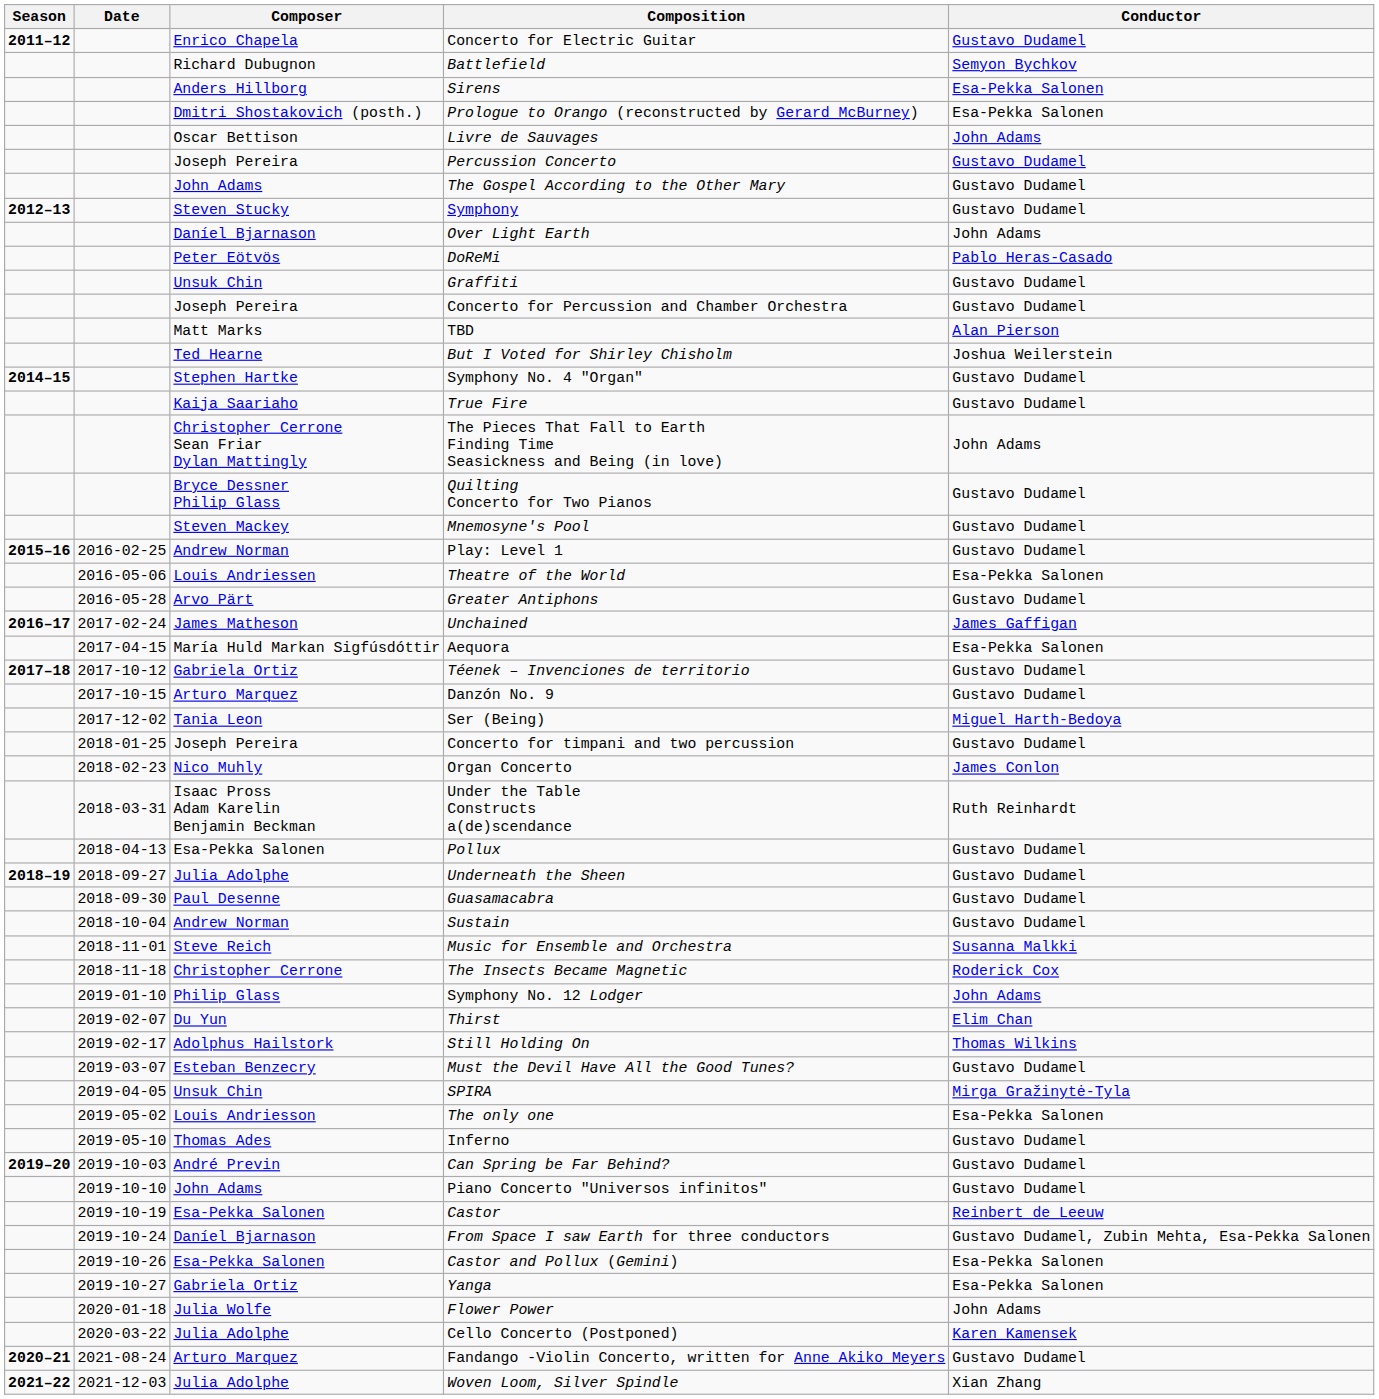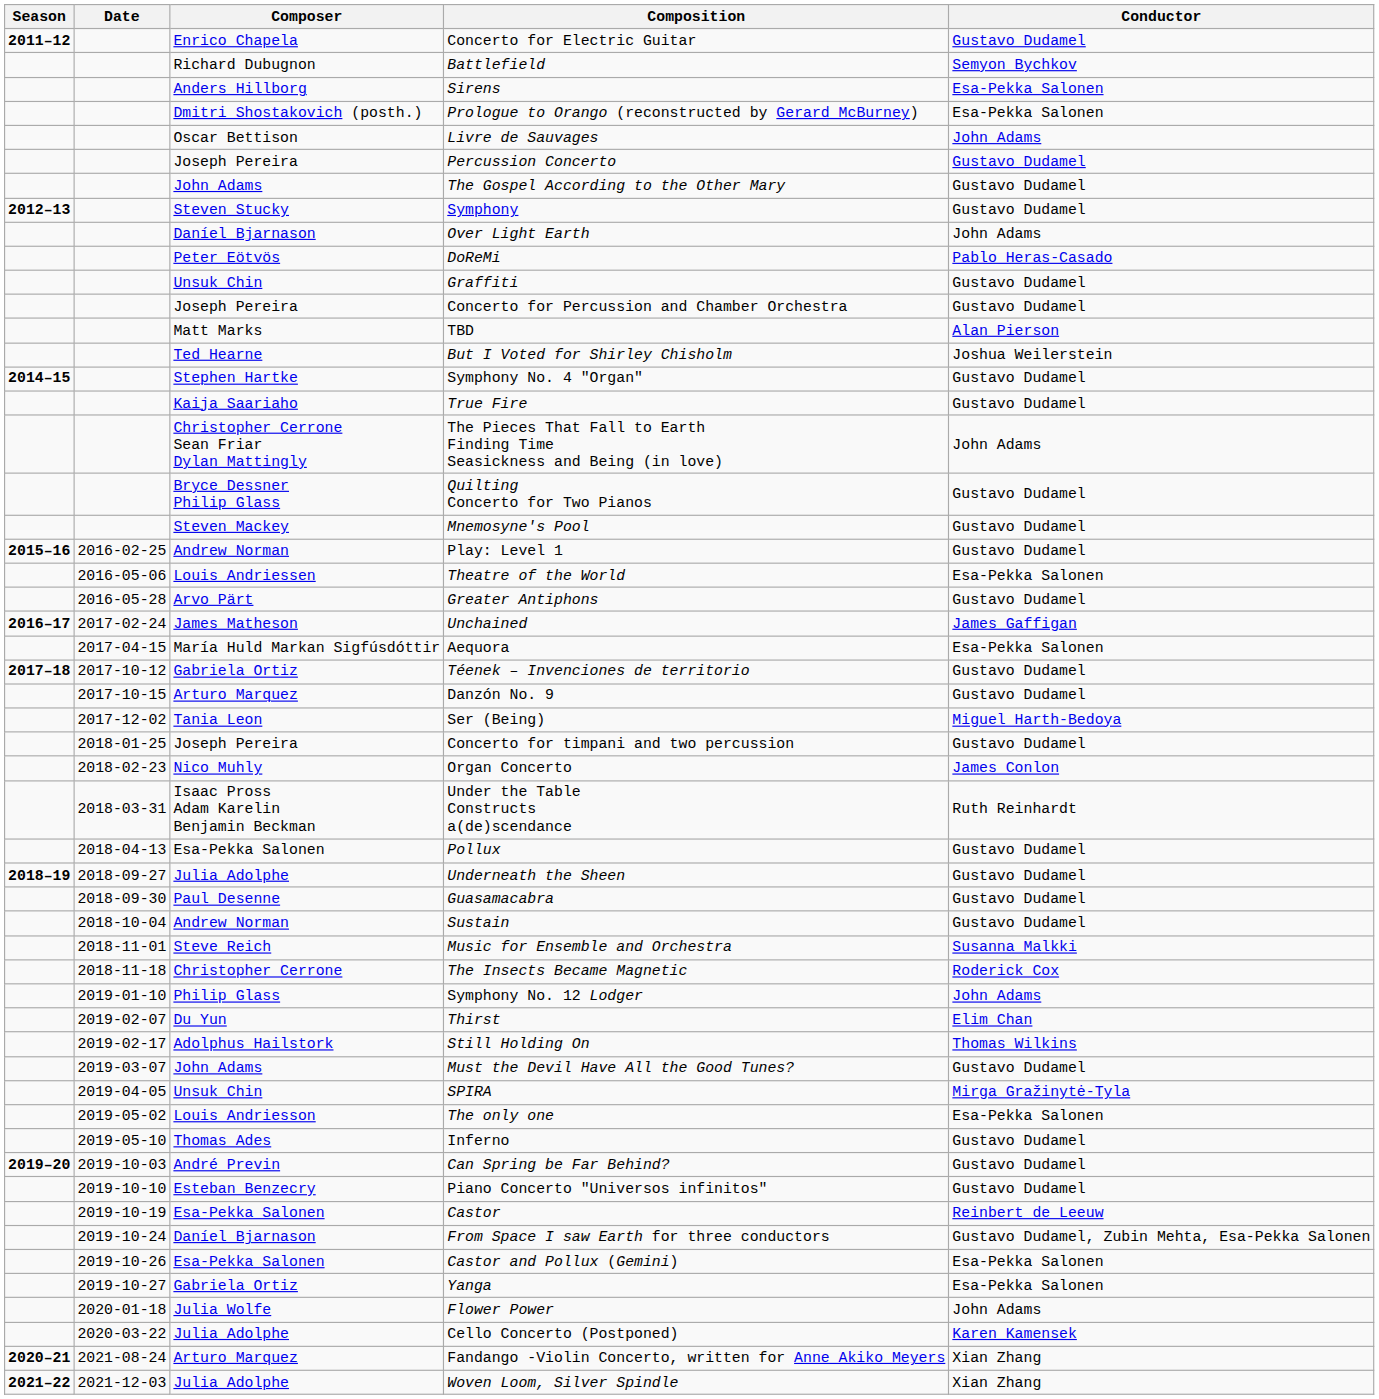Must the Devil Have All the Good Tunes? | Composer: Esteban Benzecry -> John Adams
Piano Concerto "Universos infinitos" | Composer: John Adams -> Esteban Benzecry
Fandango -Violin Concerto, written for Anne Akiko Meyers | Conductor: Gustavo Dudamel -> Xian Zhang
